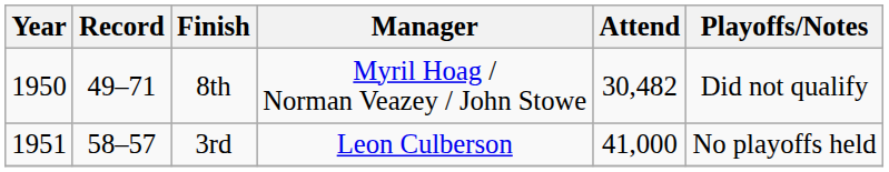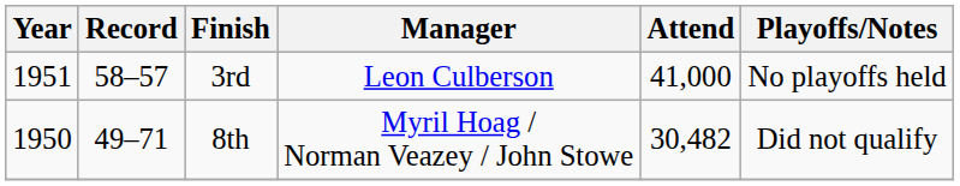rows swapped: 8th <-> 3rd
